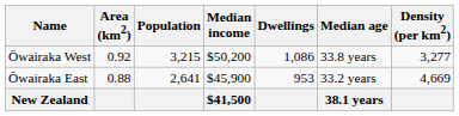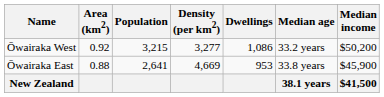columns swapped: Density (per km2) <-> Median income
Ōwairaka West | Median age: 33.8 years -> 33.2 years
Ōwairaka East | Median age: 33.2 years -> 33.8 years
